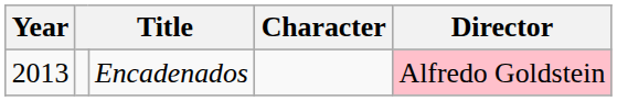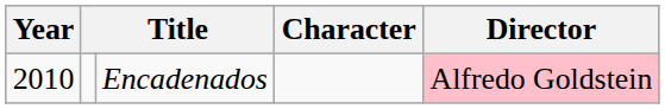Encadenados | Year: 2013 -> 2010
